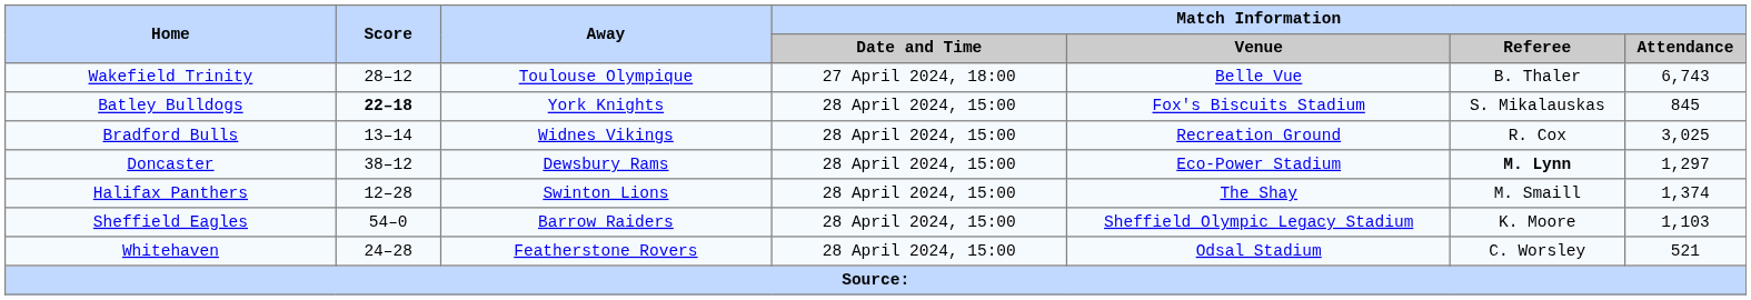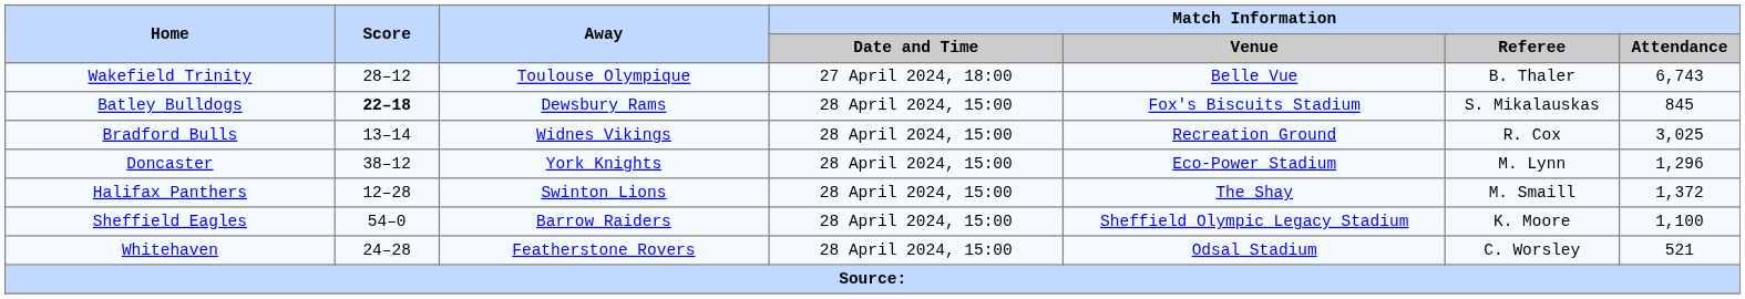Batley Bulldogs | Away: York Knights -> Dewsbury Rams
Doncaster | Away: Dewsbury Rams -> York Knights
Doncaster | Match Information / Referee: bold -> normal
Doncaster | Match Information / Attendance: 1,297 -> 1,296
Halifax Panthers | Match Information / Attendance: 1,374 -> 1,372
Sheffield Eagles | Match Information / Attendance: 1,103 -> 1,100
